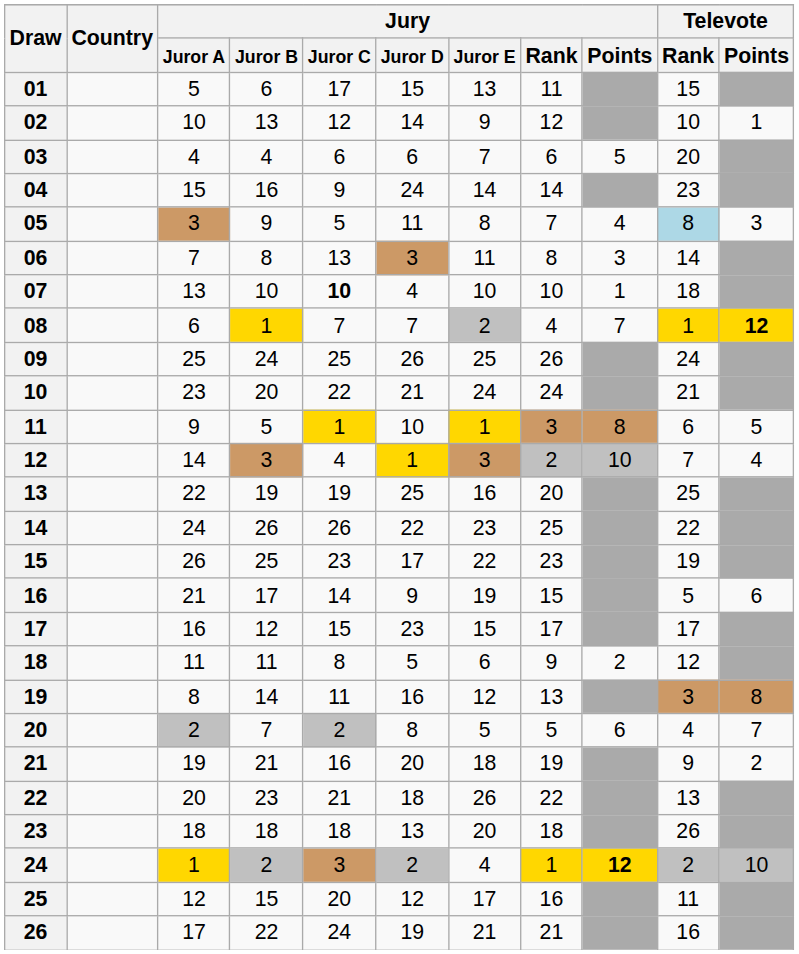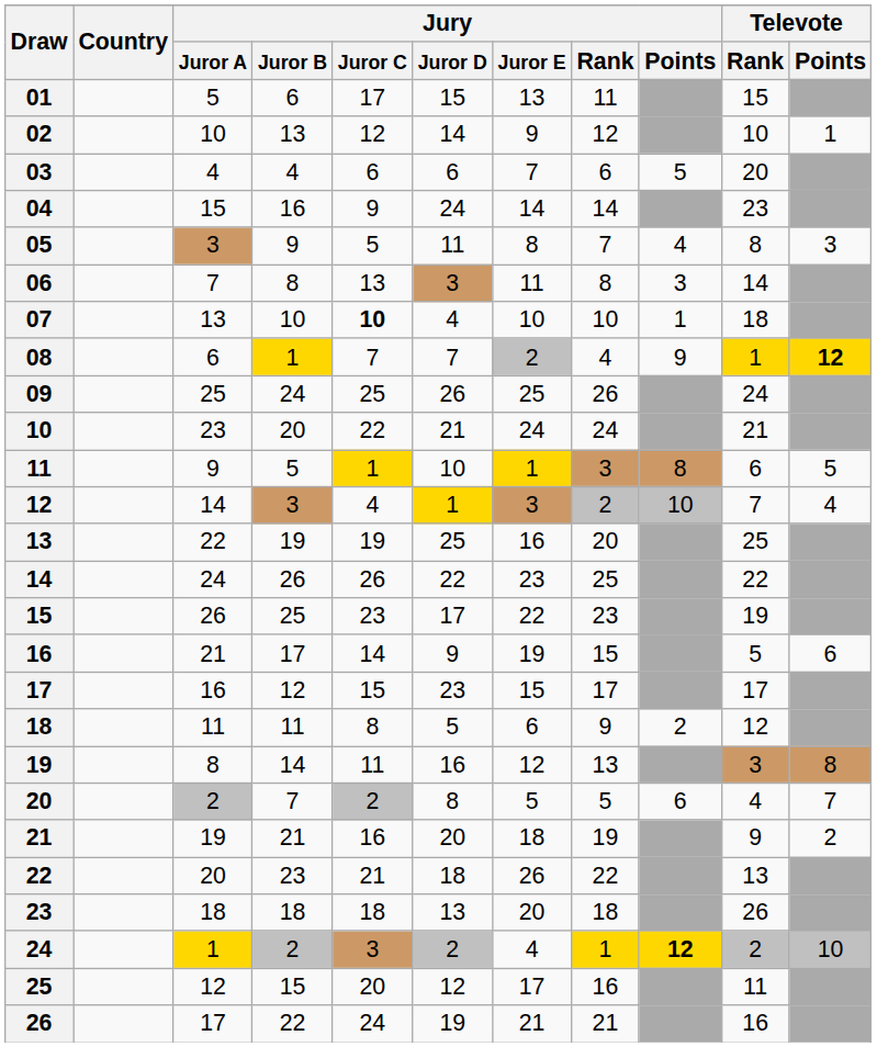05 | Televote / Rank: lightblue background -> no background
08 | Jury / Points: 7 -> 9
